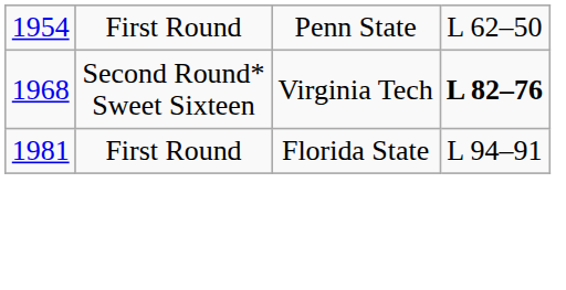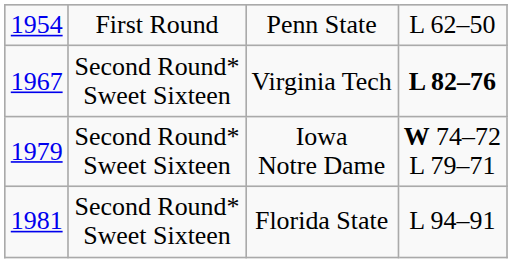Virginia Tech | column 1: 1968 -> 1967
+ row: 1979 | Second Round* Sweet Sixteen | Iowa Notre Dame | W 74–72 L 79–71
Florida State | column 2: First Round -> Second Round* Sweet Sixteen
